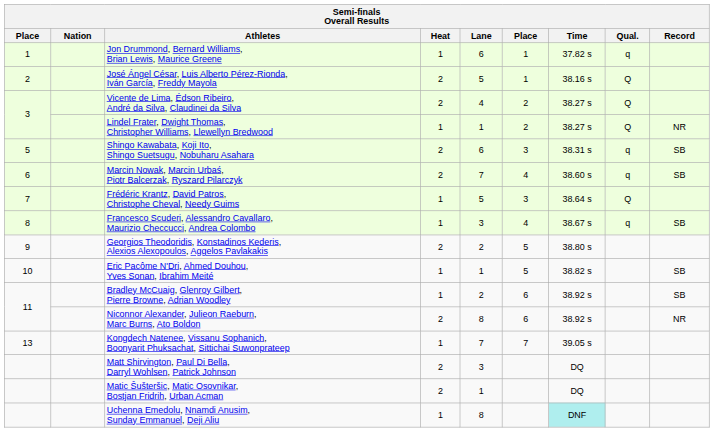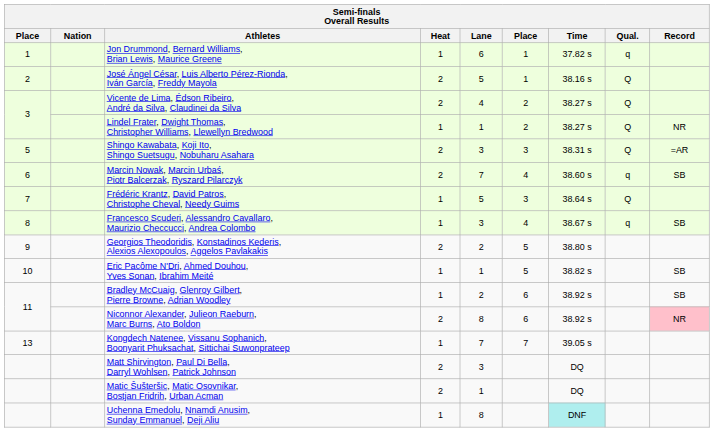Shingo Kawabata, Koji Ito, Shingo Suetsugu, Nobuharu Asahara | Lane: 6 -> 3
Shingo Kawabata, Koji Ito, Shingo Suetsugu, Nobuharu Asahara | Qual.: q -> Q
Shingo Kawabata, Koji Ito, Shingo Suetsugu, Nobuharu Asahara | Record: SB -> =AR
Niconnor Alexander, Julieon Raeburn, Marc Burns, Ato Boldon | Record: no background -> pink background
